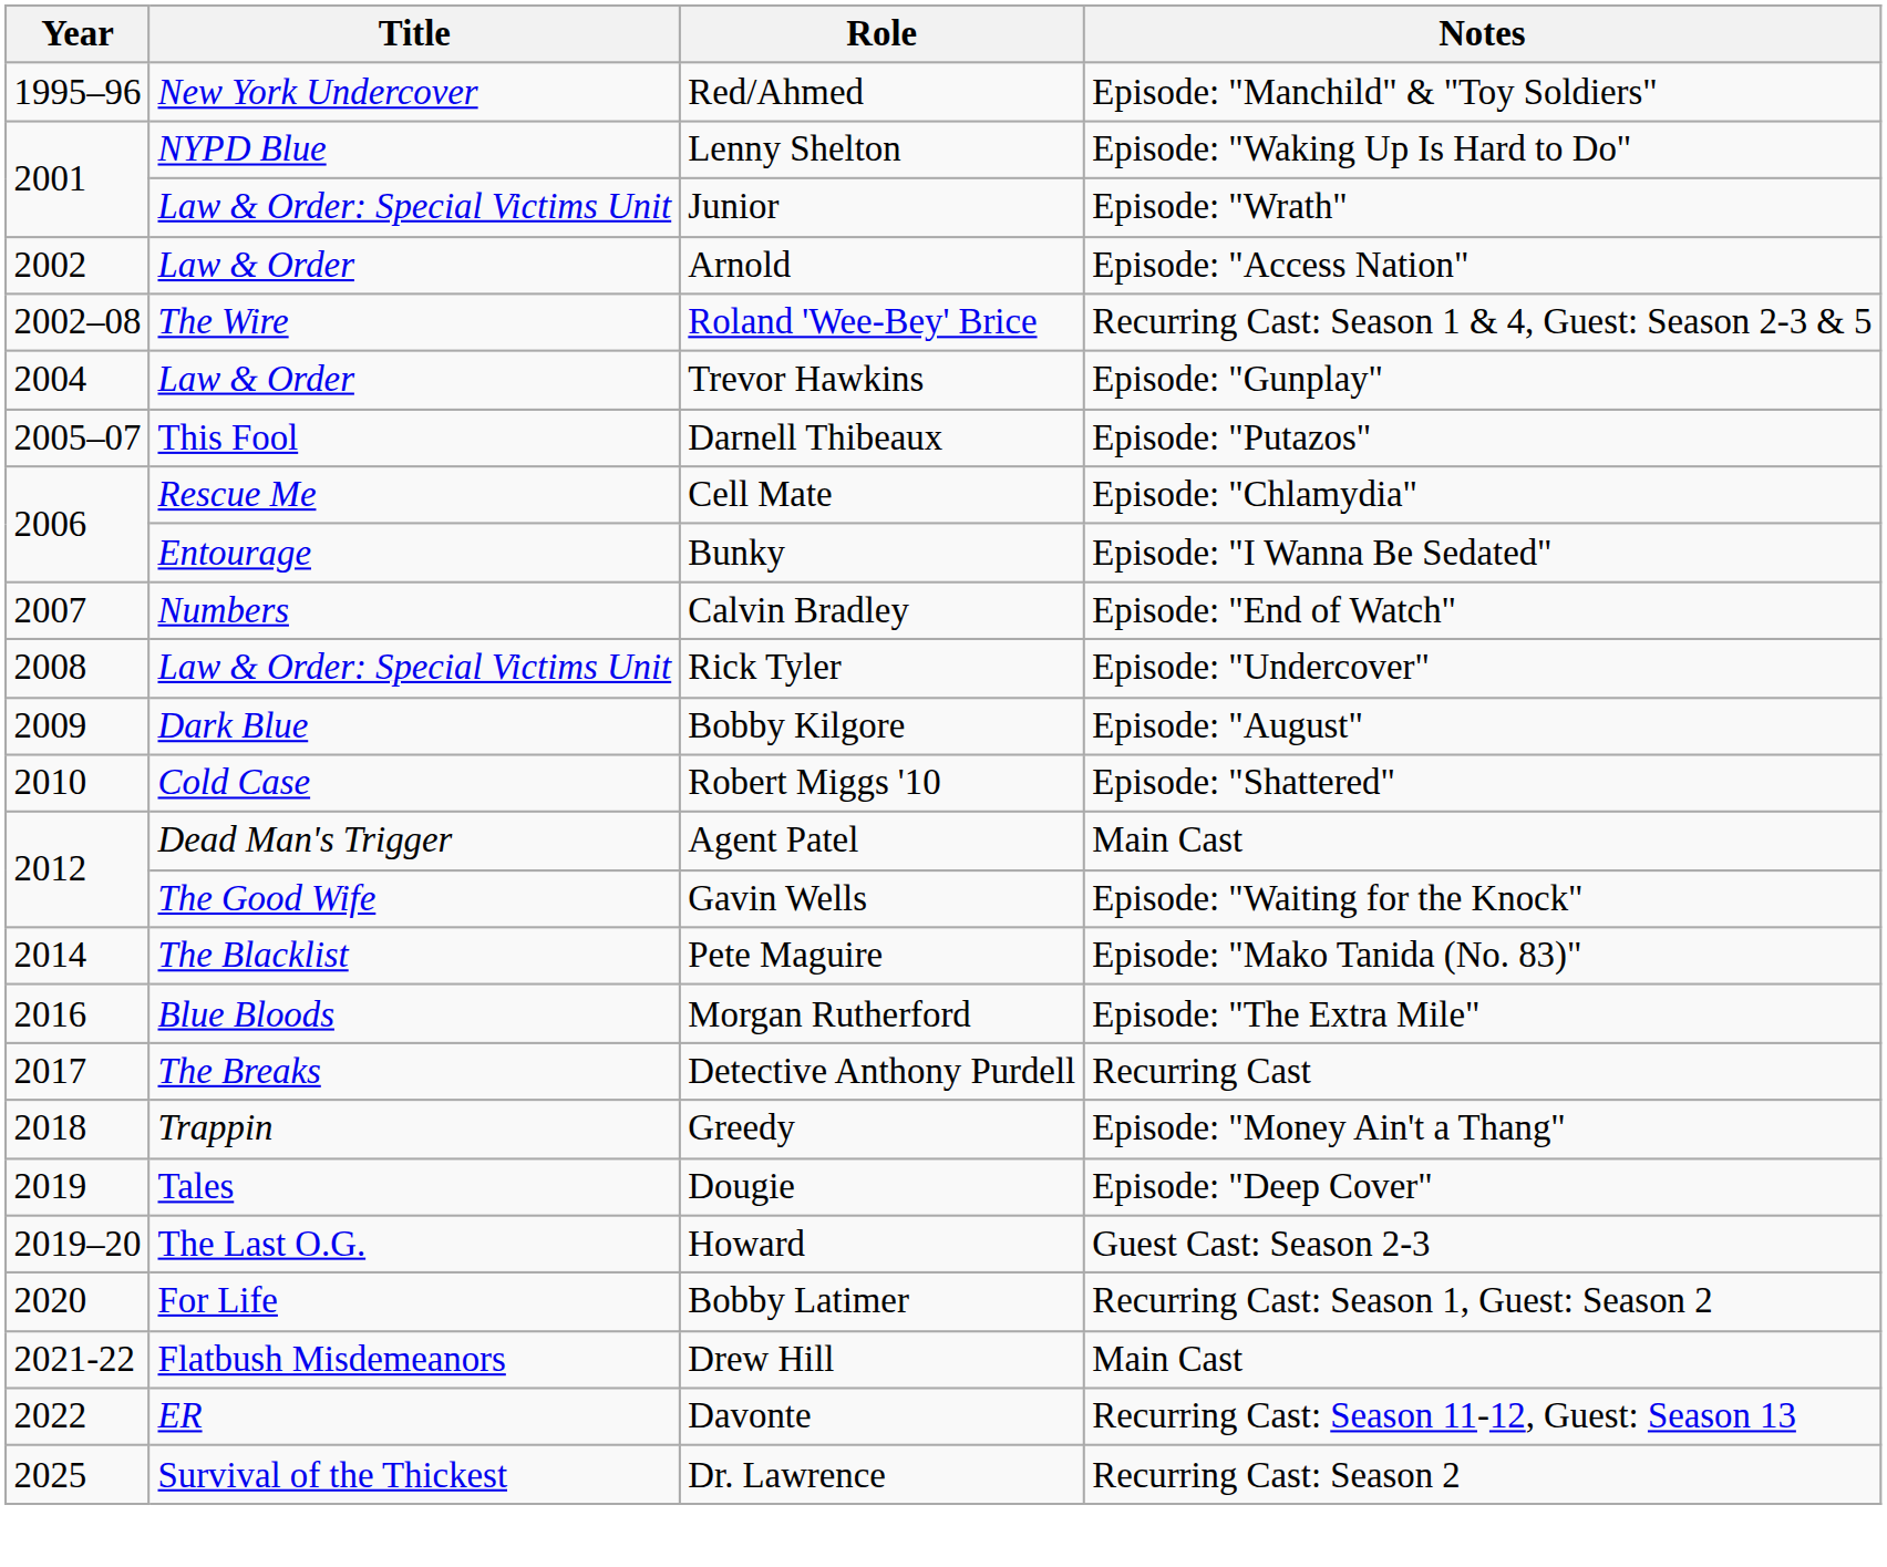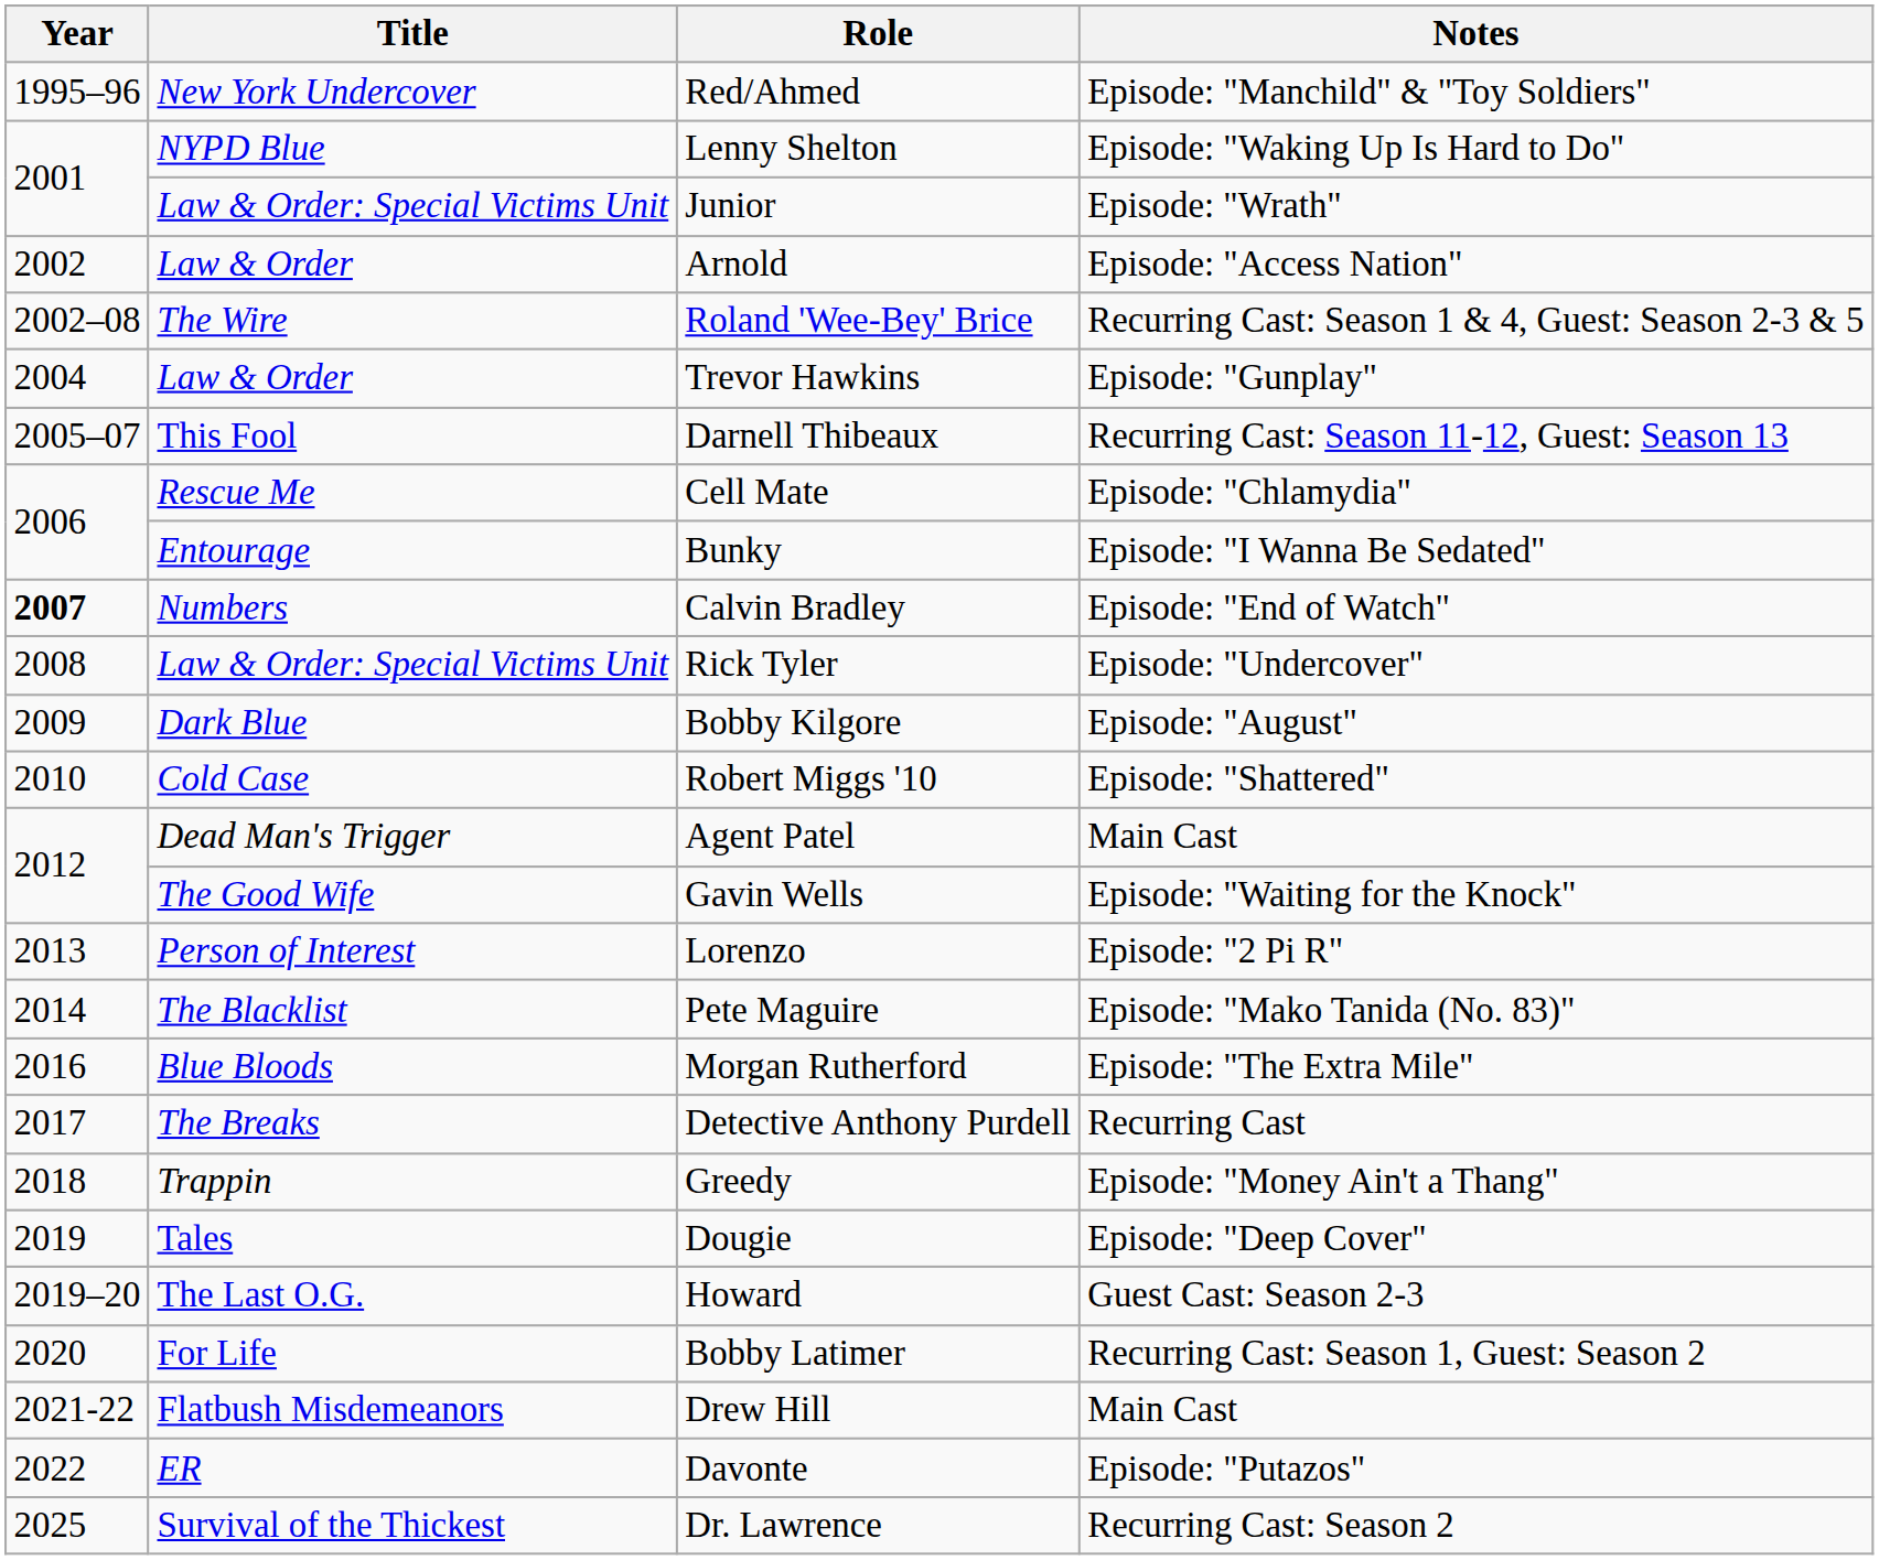Darnell Thibeaux | Notes: Episode: "Putazos" -> Recurring Cast: Season 11-12, Guest: Season 13
Calvin Bradley | Year: normal -> bold
+ row: 2013 | Person of Interest | Lorenzo | Episode: "2 Pi R"
Davonte | Notes: Recurring Cast: Season 11-12, Guest: Season 13 -> Episode: "Putazos"
